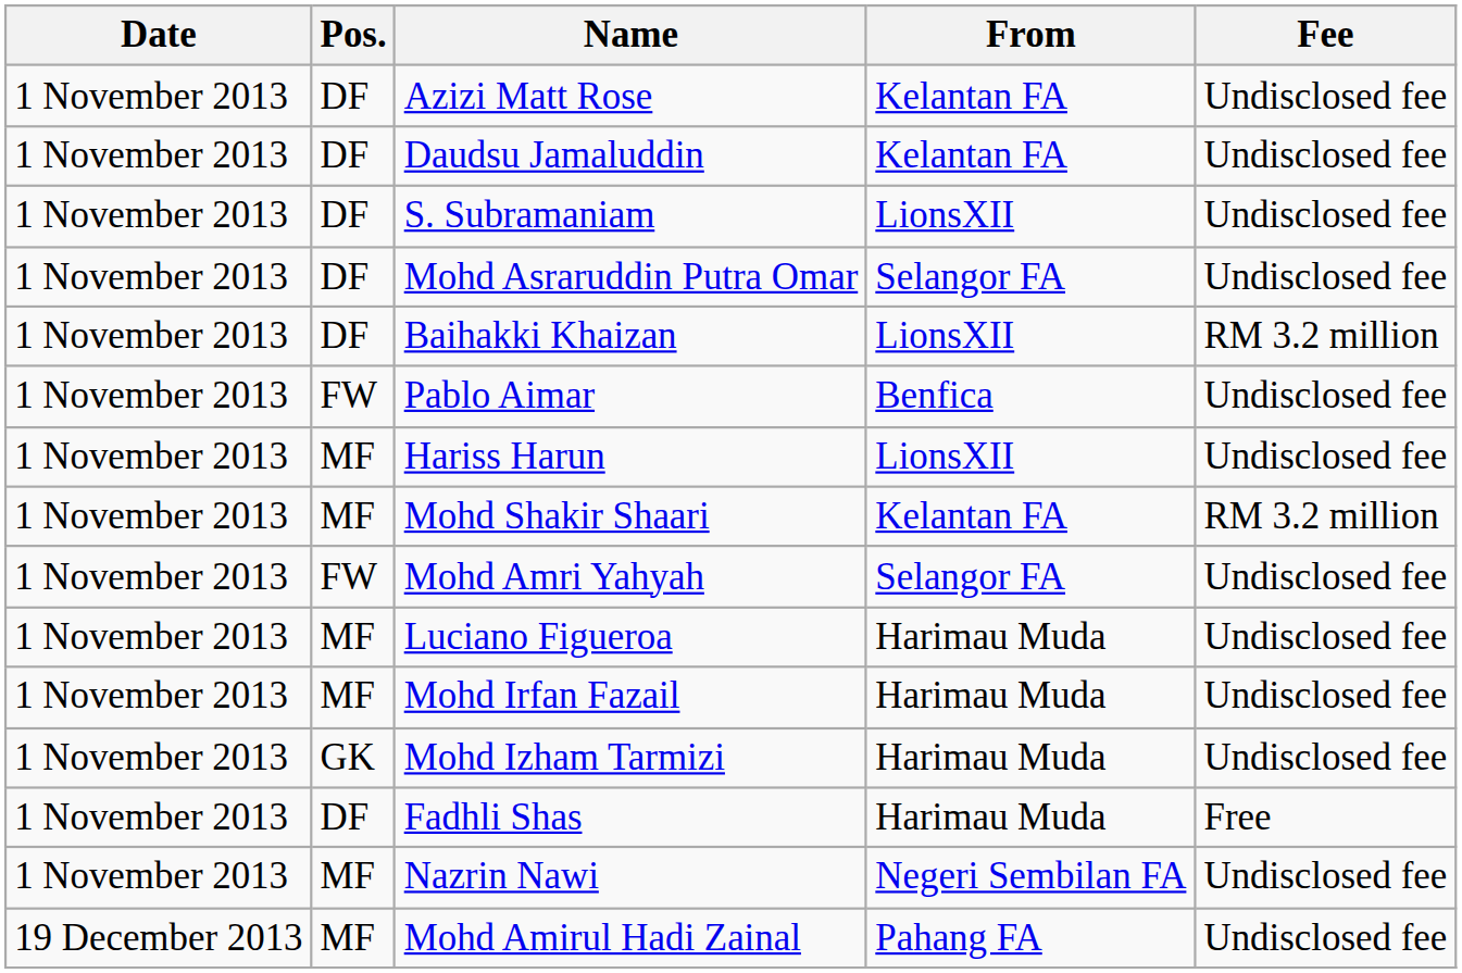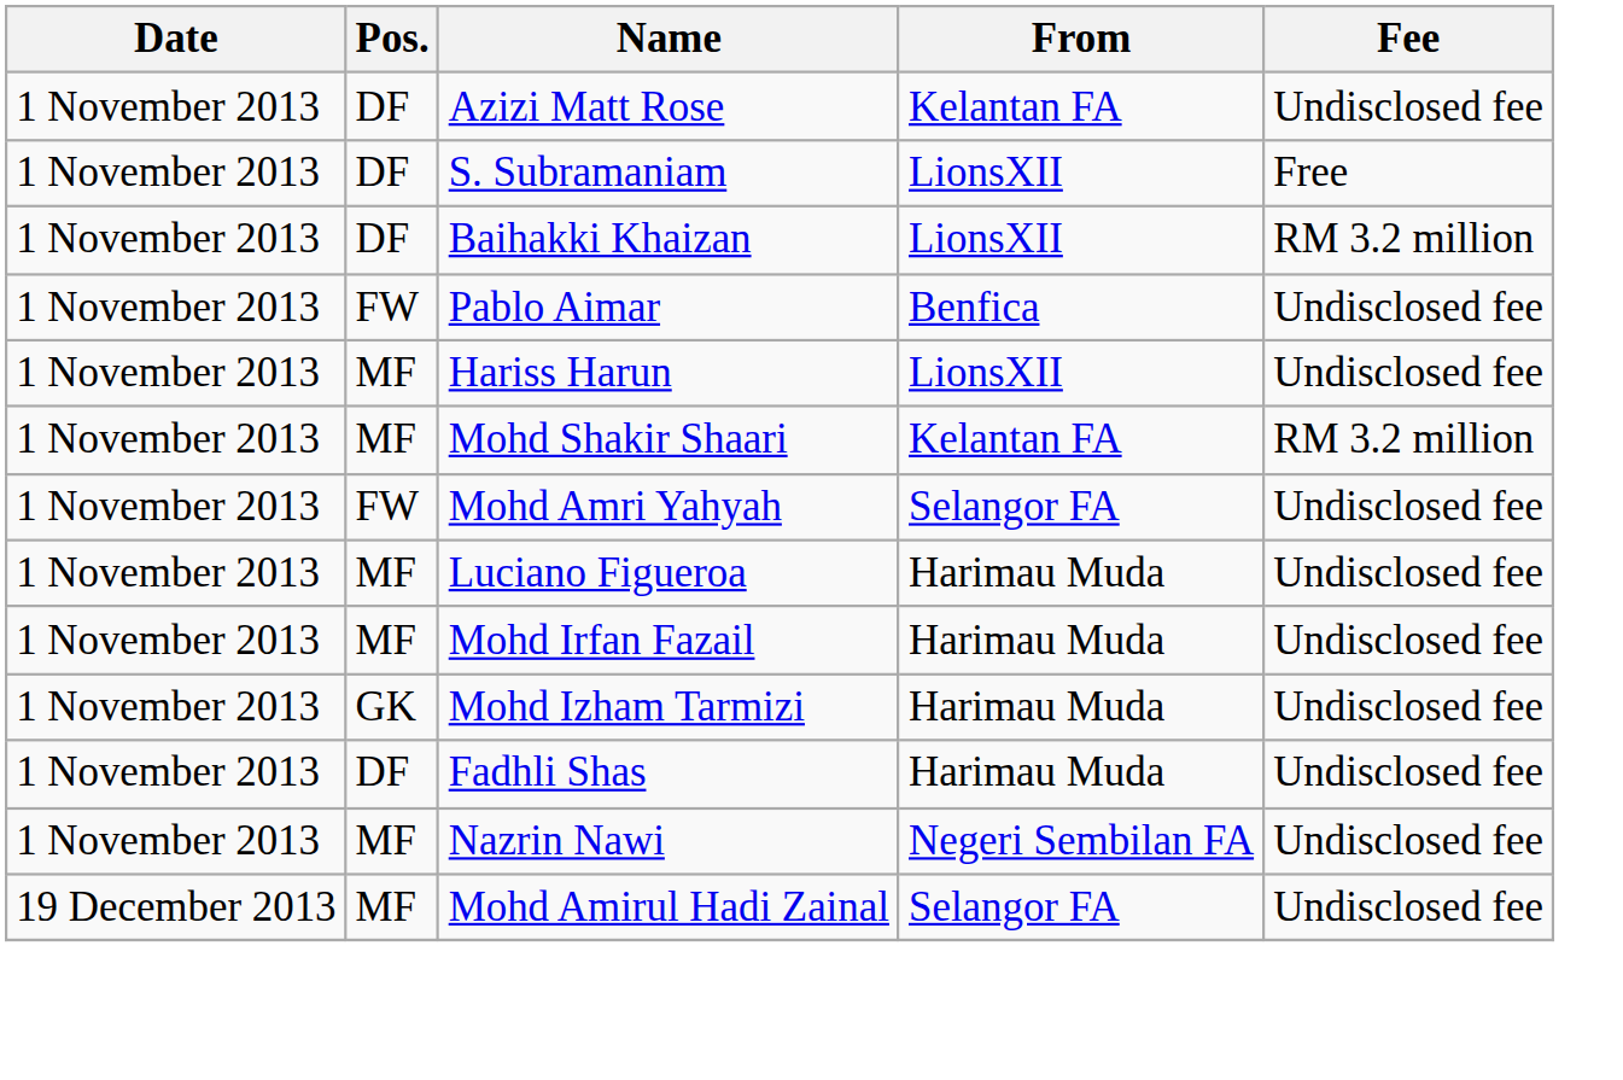- row: 1 November 2013 | DF | Daudsu Jamaluddin | Kelantan FA | Undisclosed fee
S. Subramaniam | Fee: Undisclosed fee -> Free
- row: 1 November 2013 | DF | Mohd Asraruddin Putra Omar | Selangor FA | Undisclosed fee
Fadhli Shas | Fee: Free -> Undisclosed fee
Mohd Amirul Hadi Zainal | From: Pahang FA -> Selangor FA
